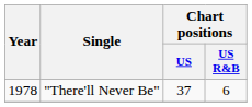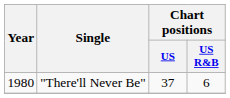"There'll Never Be" | Year: 1978 -> 1980
